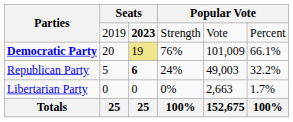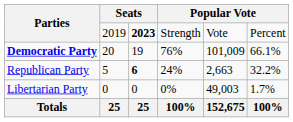Democratic Party | column 3: khaki background -> no background
Republican Party | column 5: 49,003 -> 2,663
Libertarian Party | column 5: 2,663 -> 49,003
